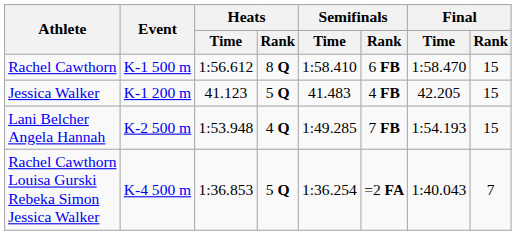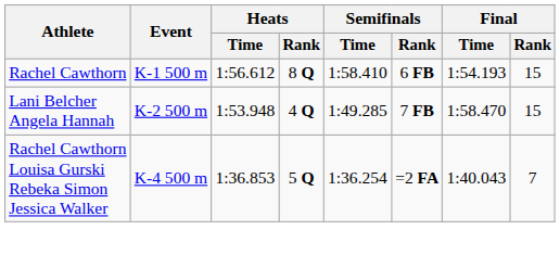Rachel Cawthorn | Final / Time: 1:58.470 -> 1:54.193
- row: Jessica Walker | K-1 200 m | 41.123 | 5 Q | 41.483 | 4 FB | 42.205 | 15
Lani Belcher Angela Hannah | Final / Time: 1:54.193 -> 1:58.470
